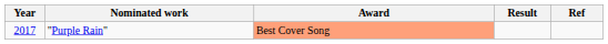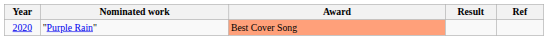"Purple Rain" | Year: 2017 -> 2020
